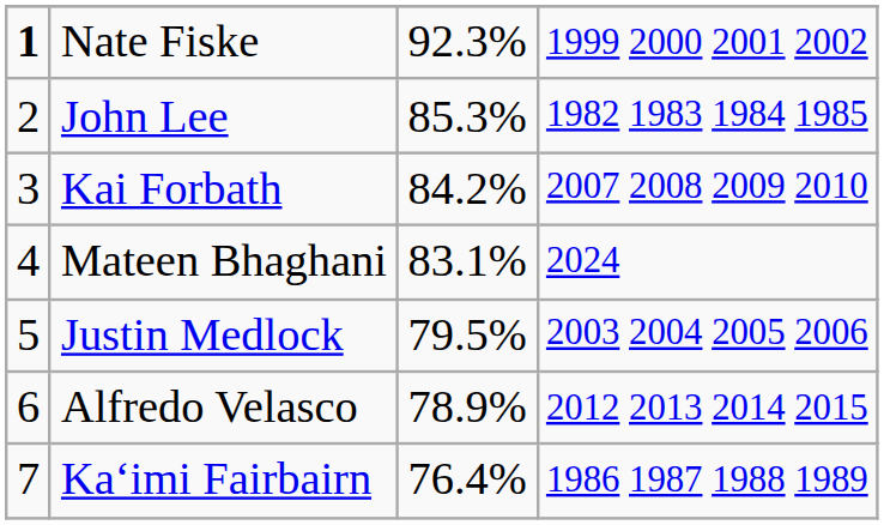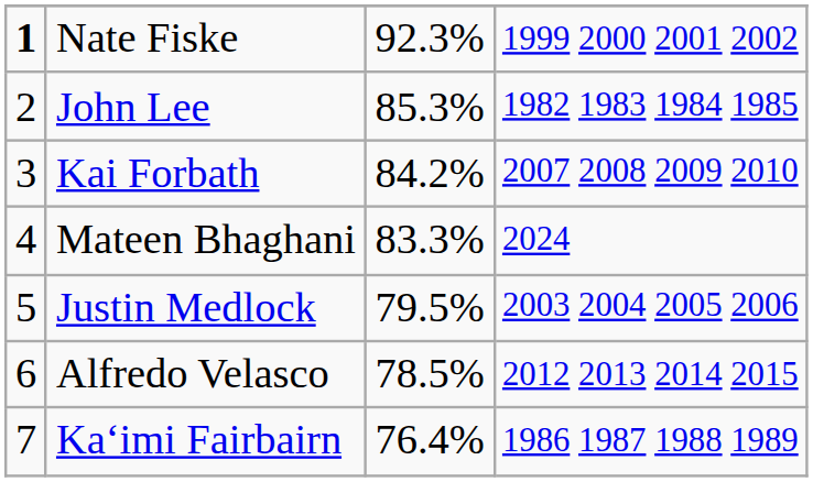Mateen Bhaghani | column 3: 83.1% -> 83.3%
Alfredo Velasco | column 3: 78.9% -> 78.5%
